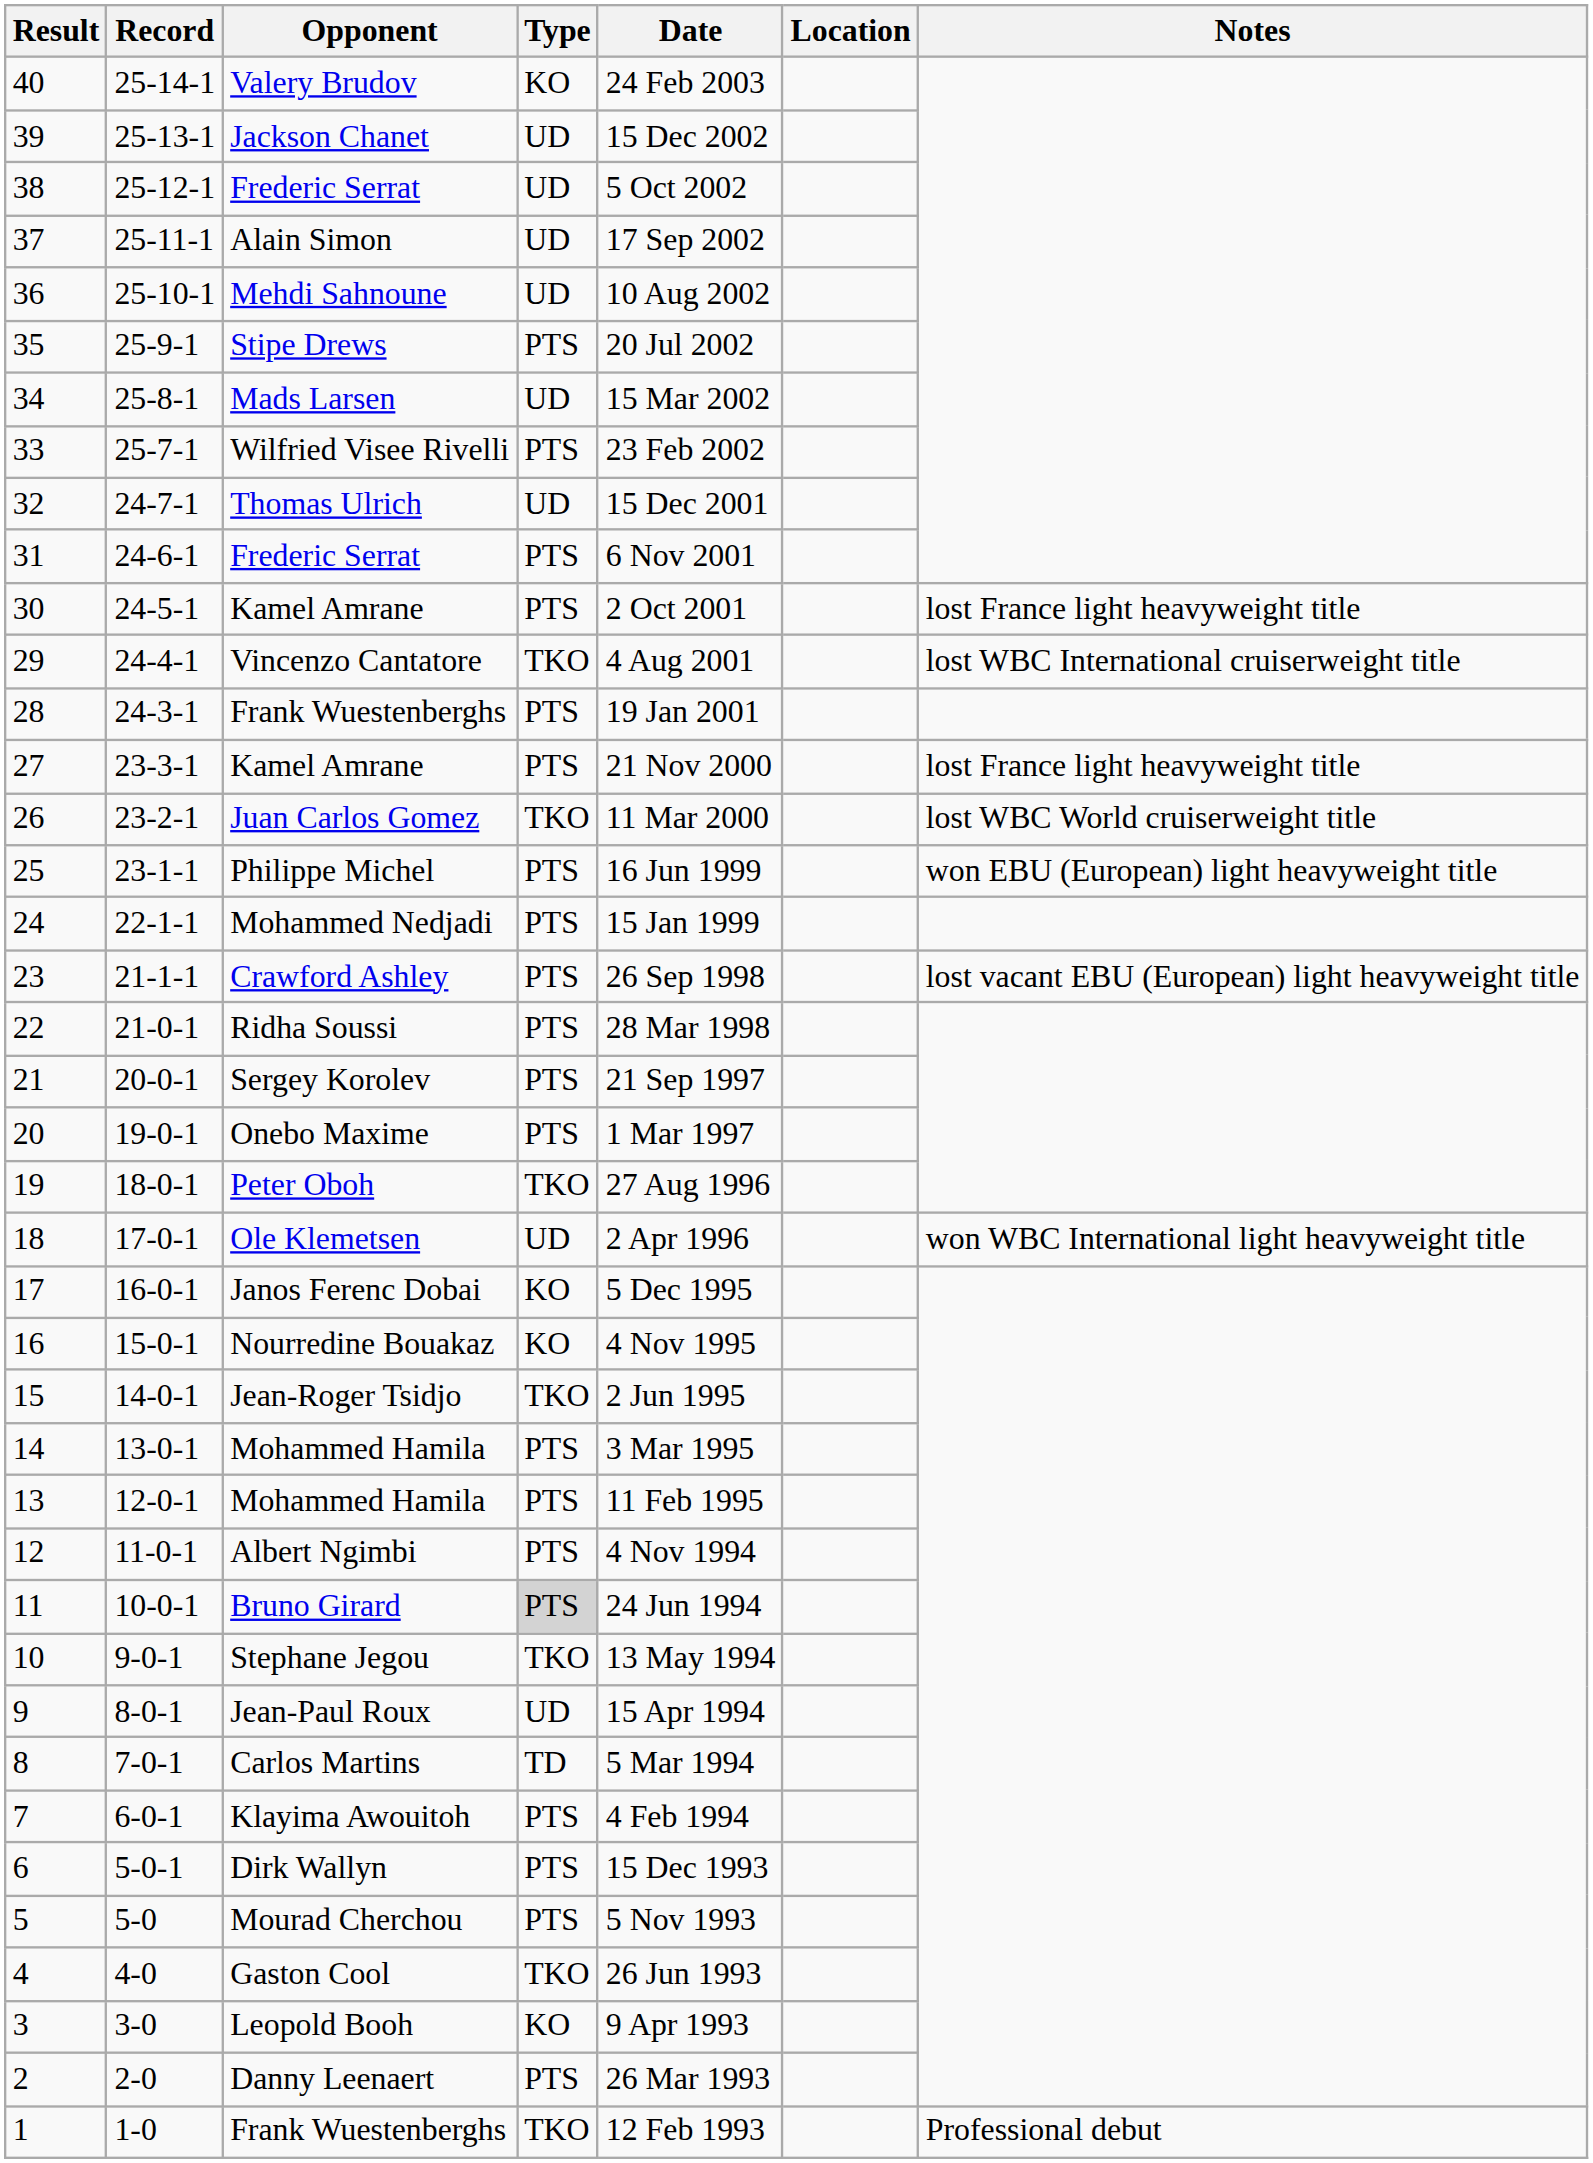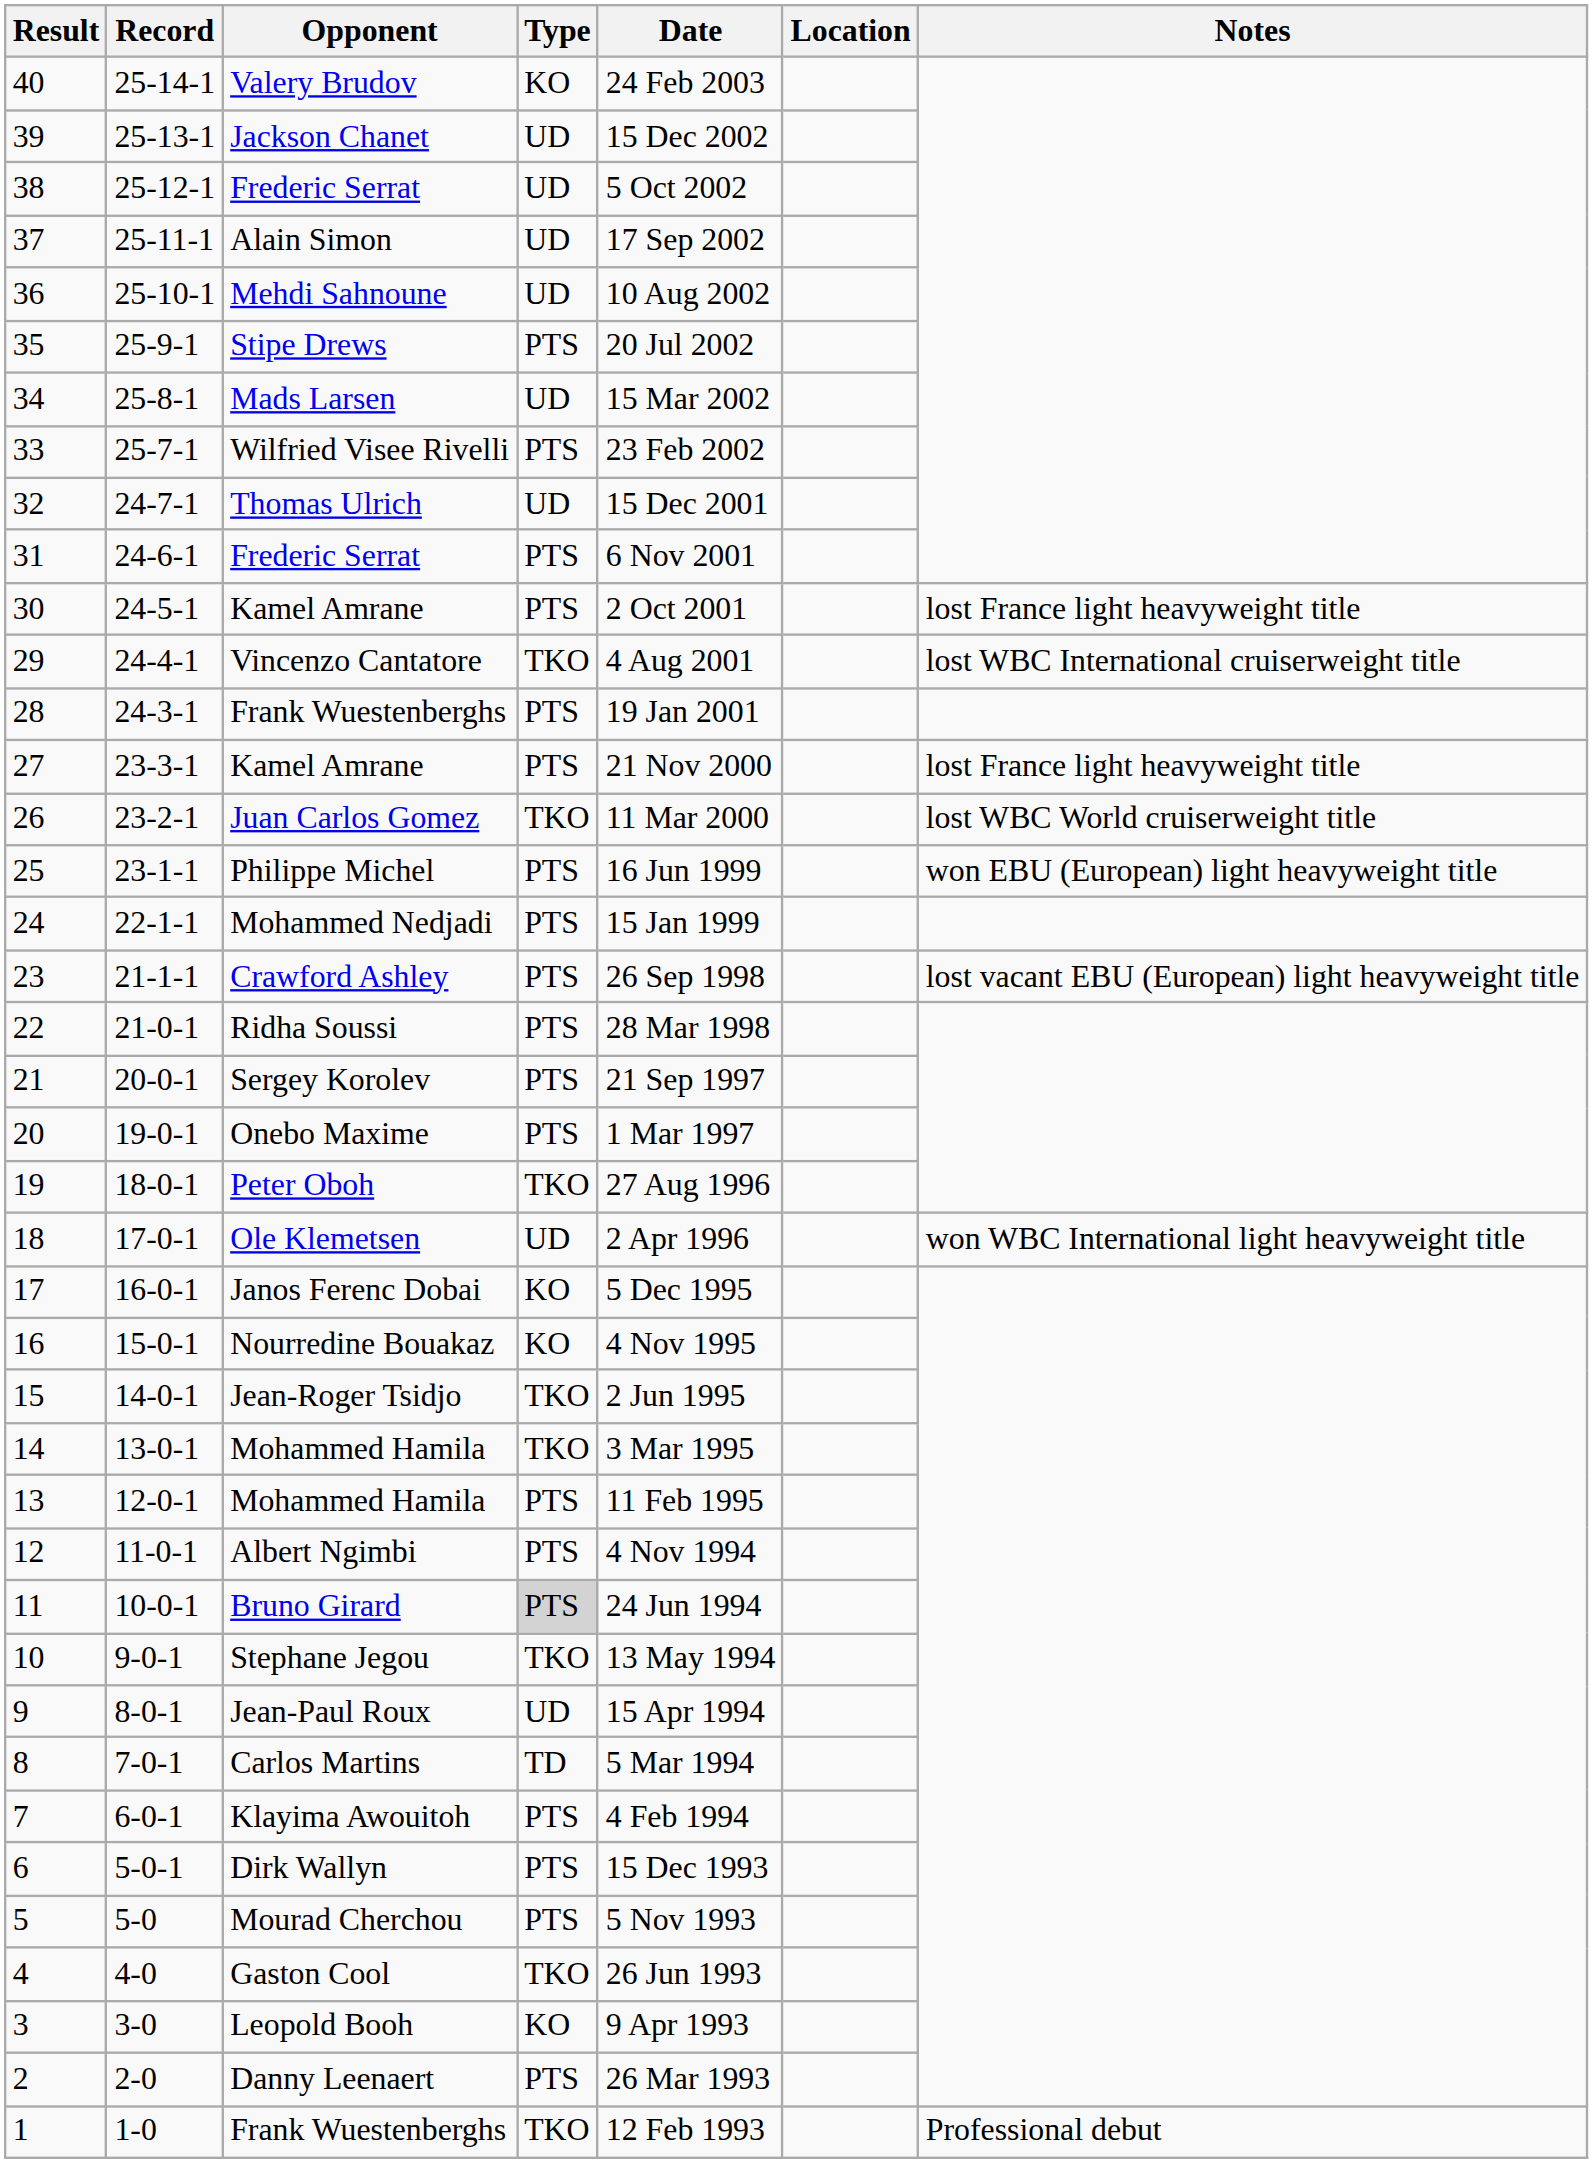14 / Mohammed Hamila | Type: PTS -> TKO
